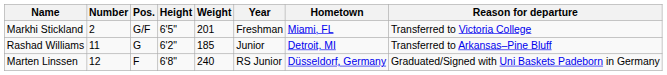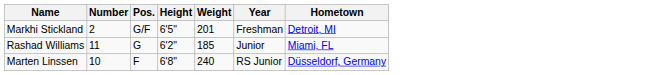- column: Reason for departure | Transferred to Victoria College | Transferred to Arkansas–Pine Bluff | Graduated/Signed with Uni Baskets Padeborn in Germany
Markhi Stickland | Hometown: Miami, FL -> Detroit, MI
Rashad Williams | Hometown: Detroit, MI -> Miami, FL
Marten Linssen | Number: 12 -> 10
